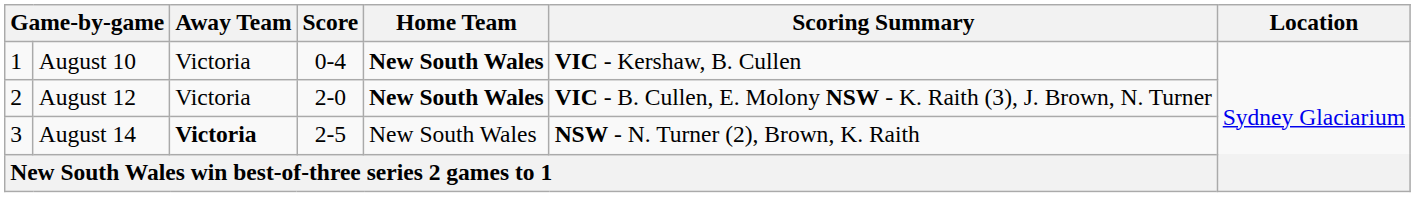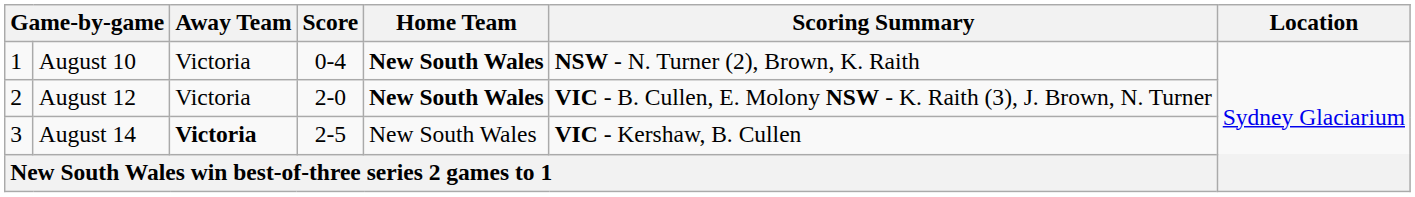August 10 | Scoring Summary: VIC - Kershaw, B. Cullen -> NSW - N. Turner (2), Brown, K. Raith
August 14 | Scoring Summary: NSW - N. Turner (2), Brown, K. Raith -> VIC - Kershaw, B. Cullen
